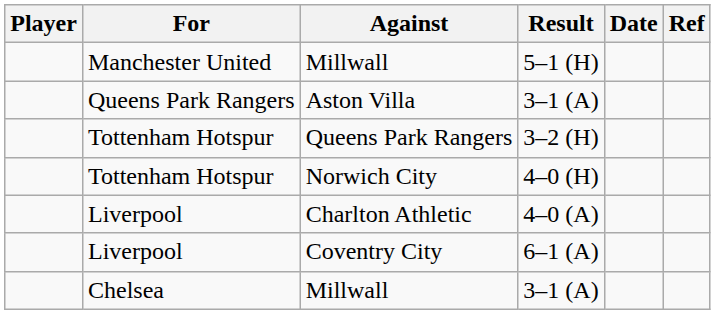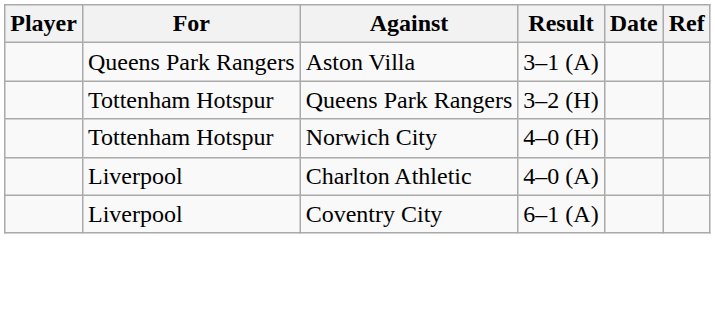- row: Manchester United | Millwall | 5–1 (H)
- row: Chelsea | Millwall | 3–1 (A)
